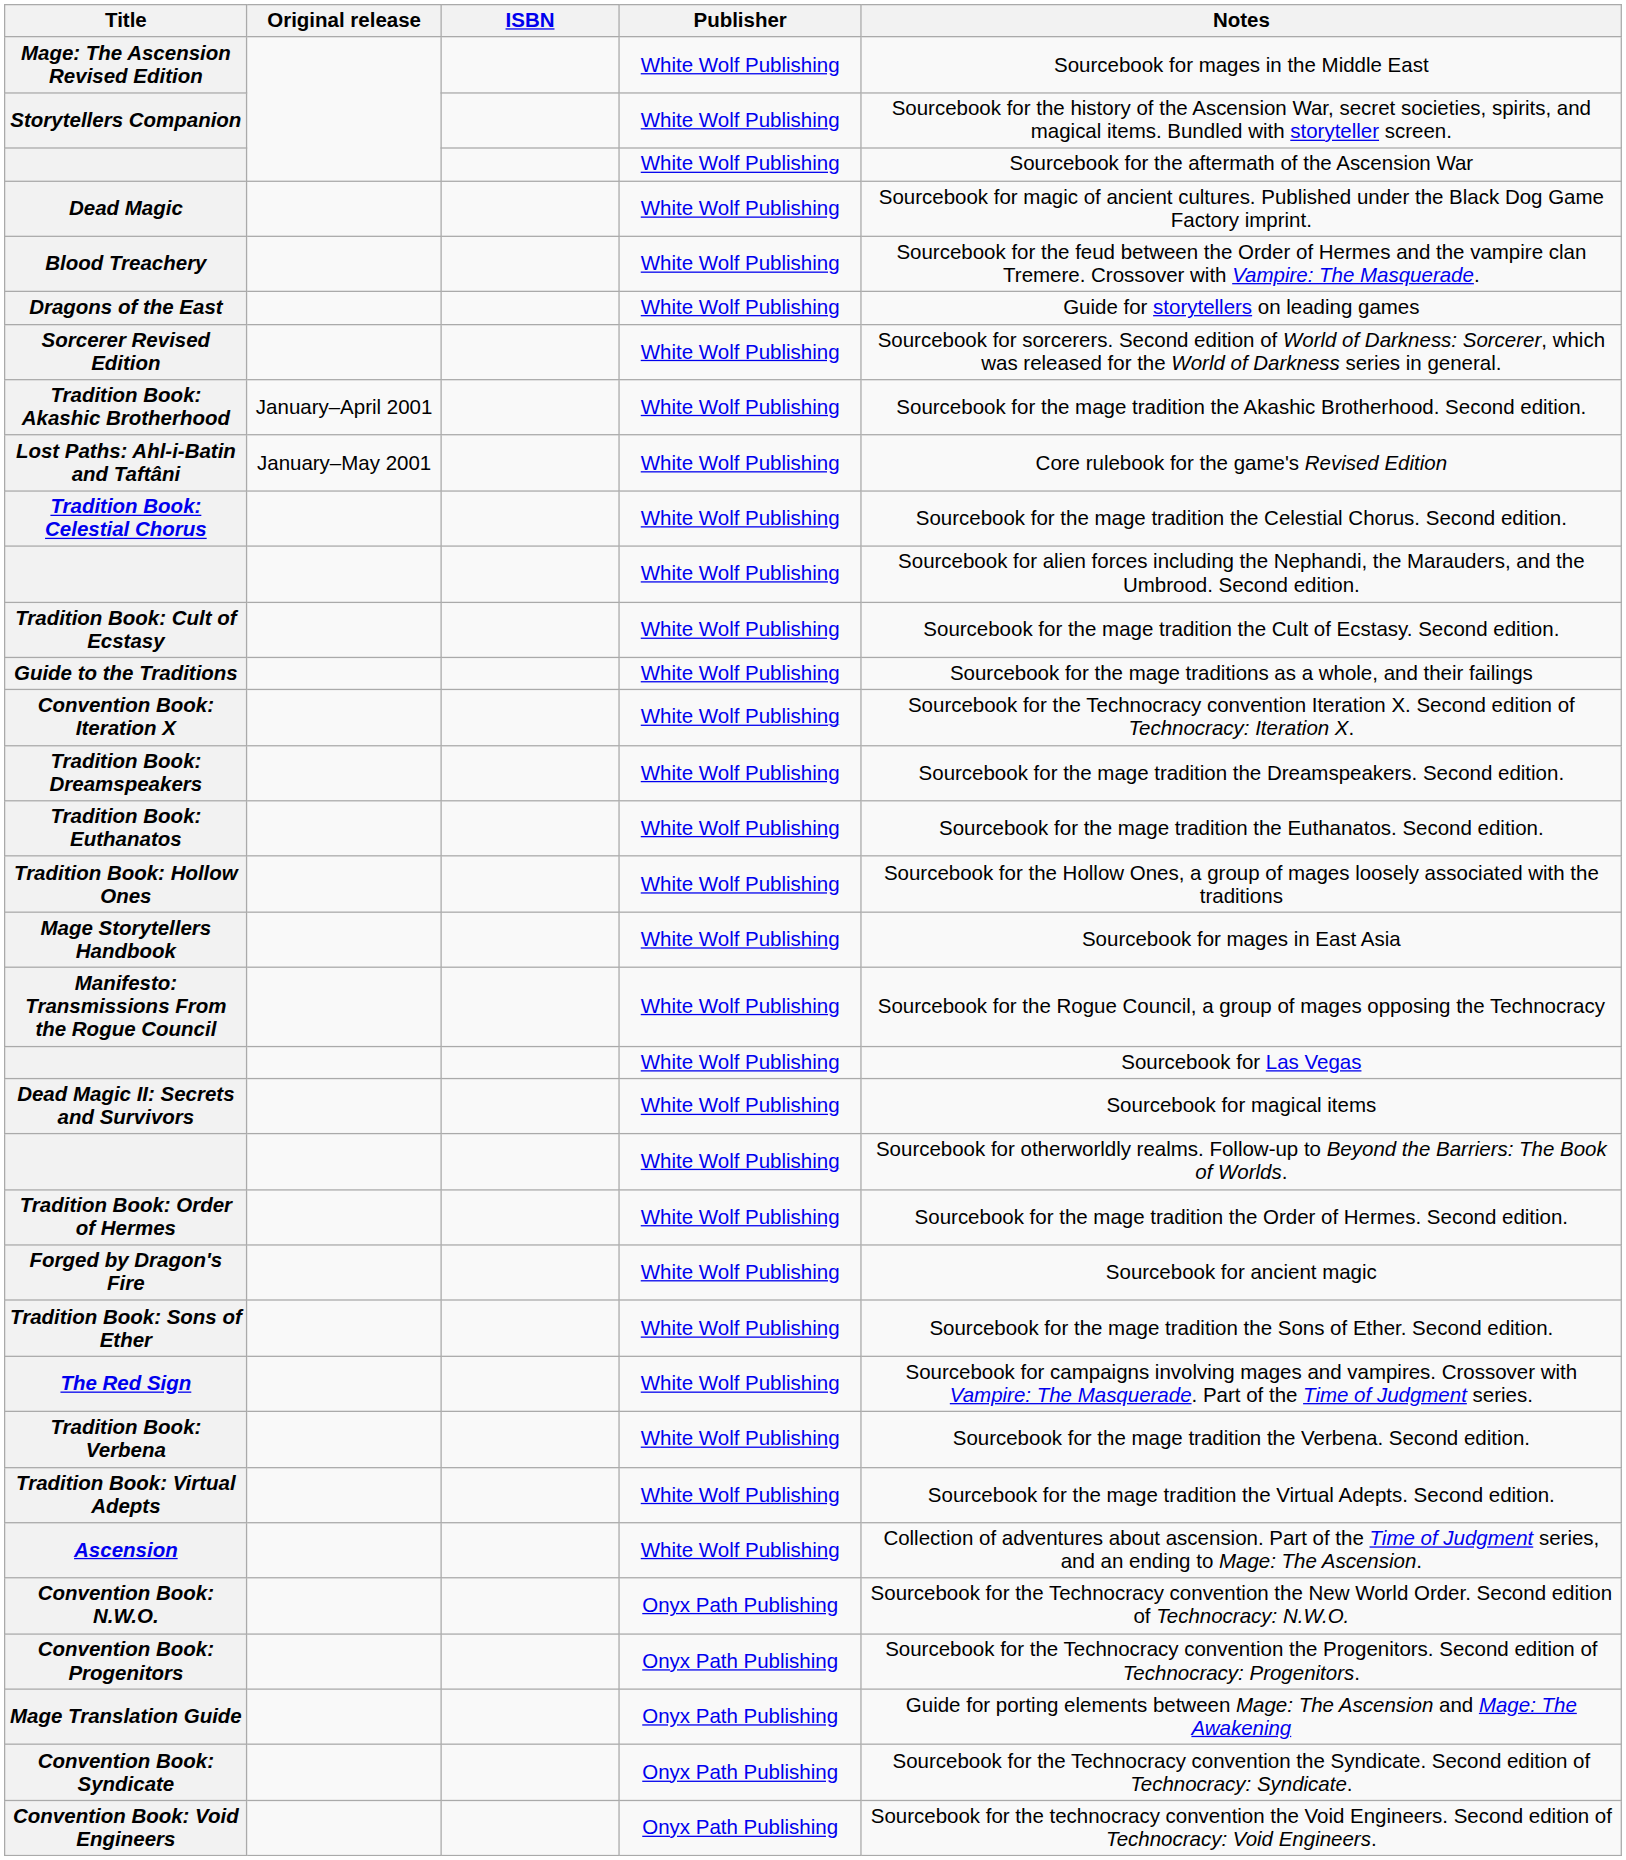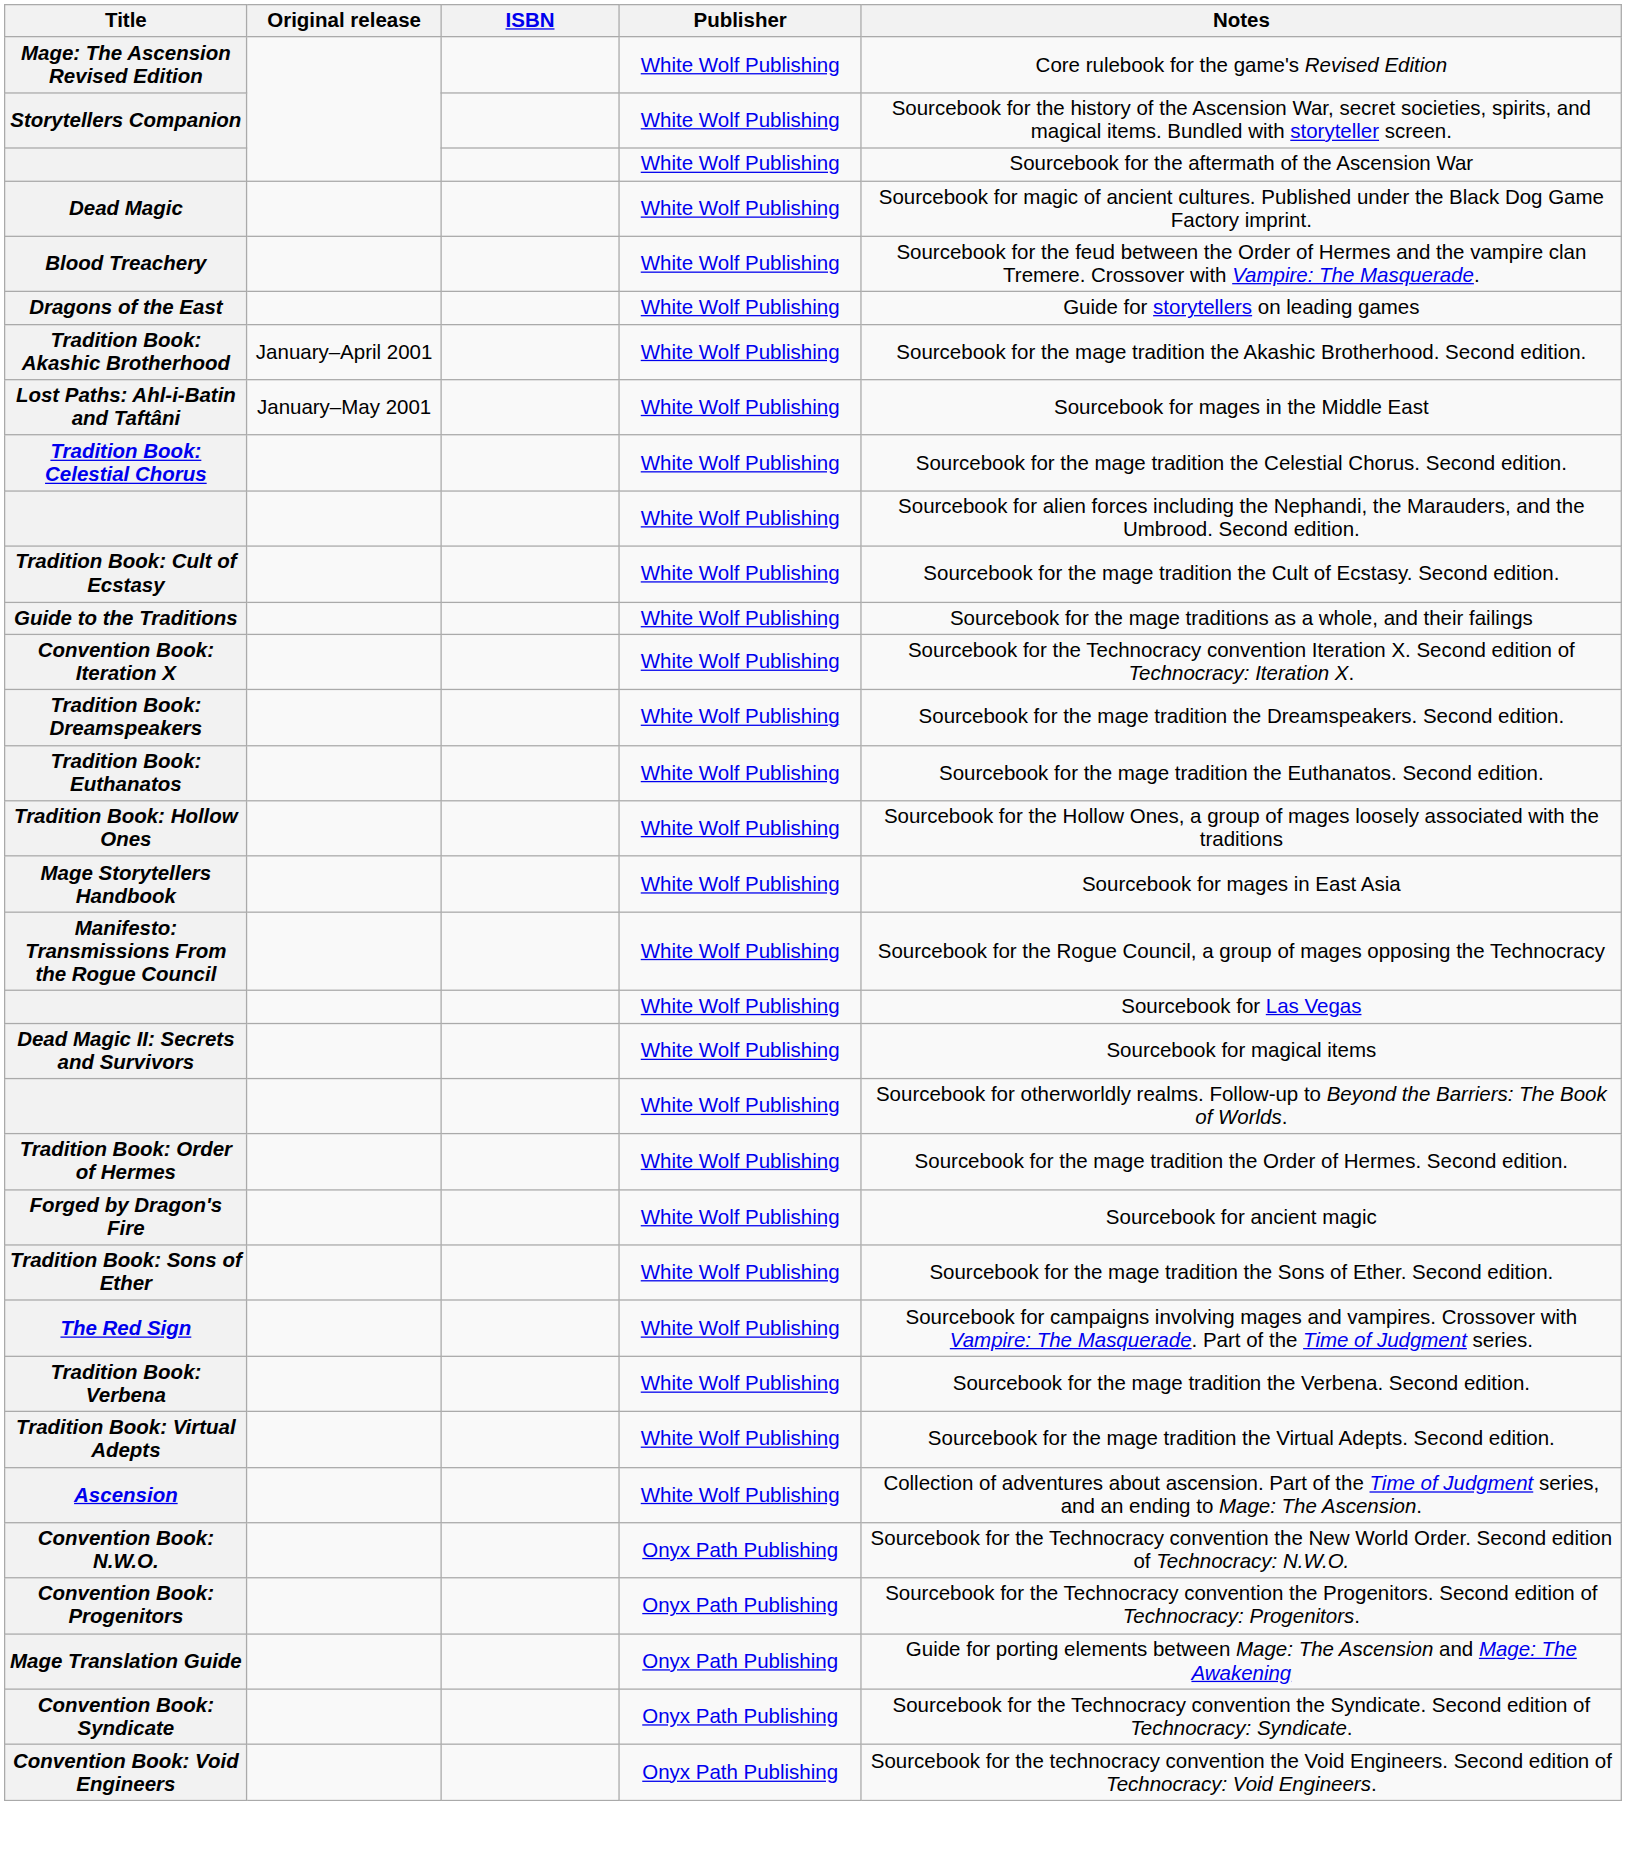Mage: The Ascension Revised Edition | Notes: Sourcebook for mages in the Middle East -> Core rulebook for the game's Revised Edition
- row: Sorcerer Revised Edition | White Wolf Publishing | Sourcebook for sorcerers. Second edition of World of Darkness: Sorcerer, which was released for the World of Darkness series in general.
Lost Paths: Ahl-i-Batin and Taftâni | Notes: Core rulebook for the game's Revised Edition -> Sourcebook for mages in the Middle East
